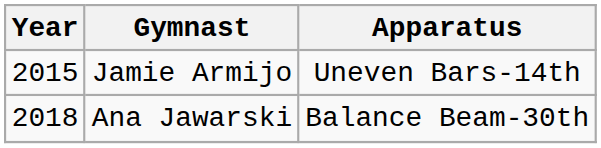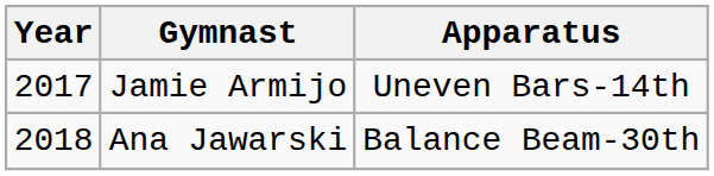Jamie Armijo | Year: 2015 -> 2017
